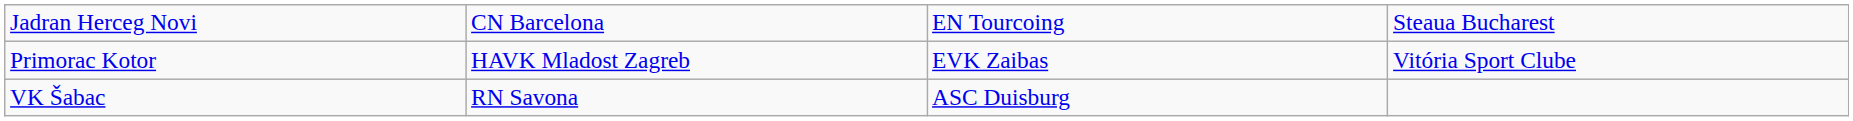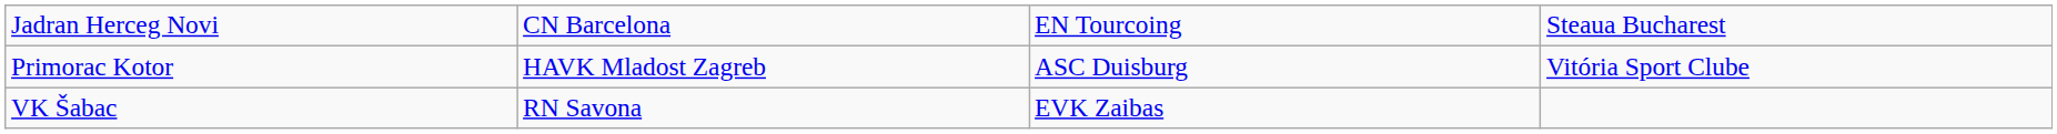Primorac Kotor | column 3: EVK Zaibas -> ASC Duisburg
VK Šabac | column 3: ASC Duisburg -> EVK Zaibas
